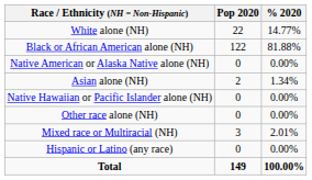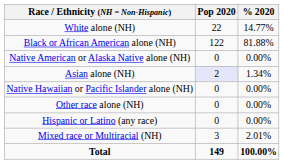Asian alone (NH) | Pop 2020: no background -> lavender background
rows swapped: Mixed race or Multiracial (NH) <-> Hispanic or Latino (any race)
